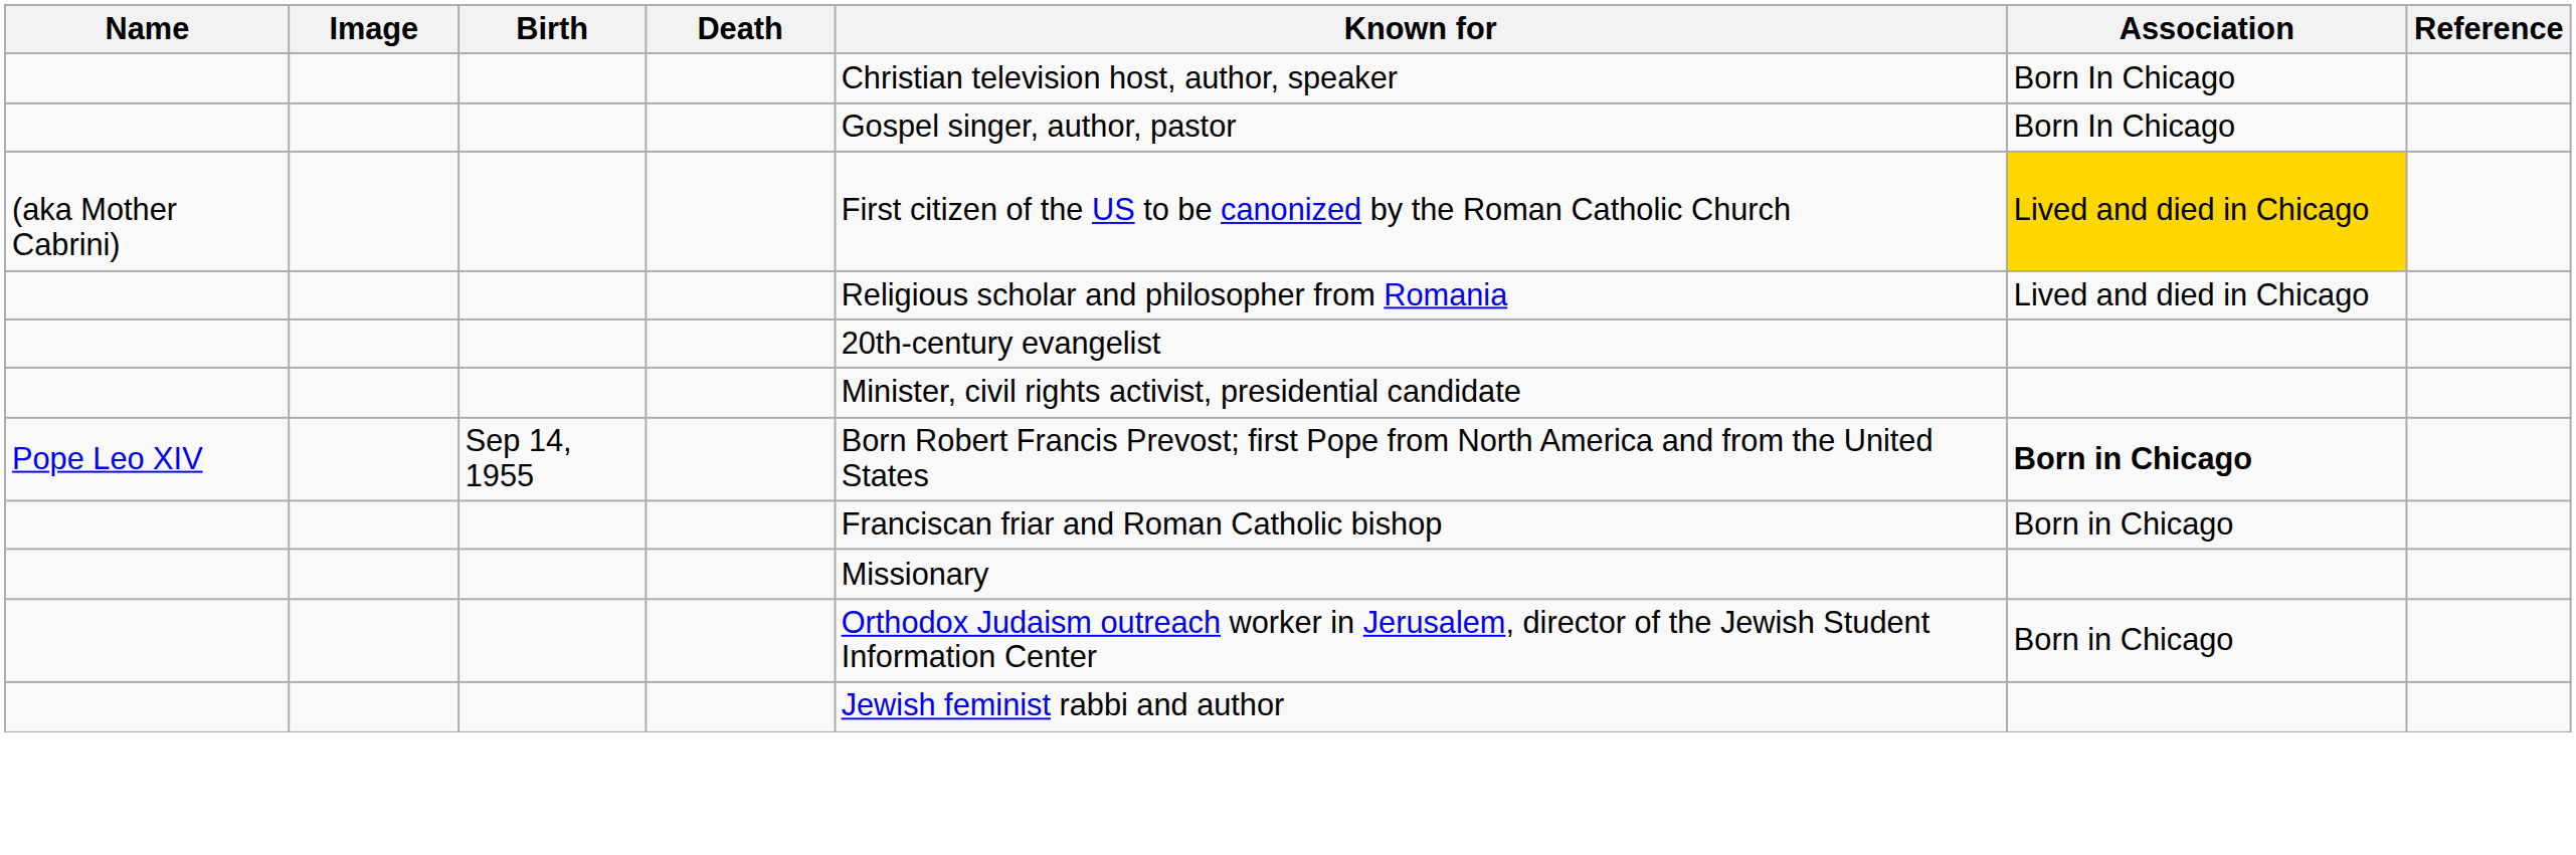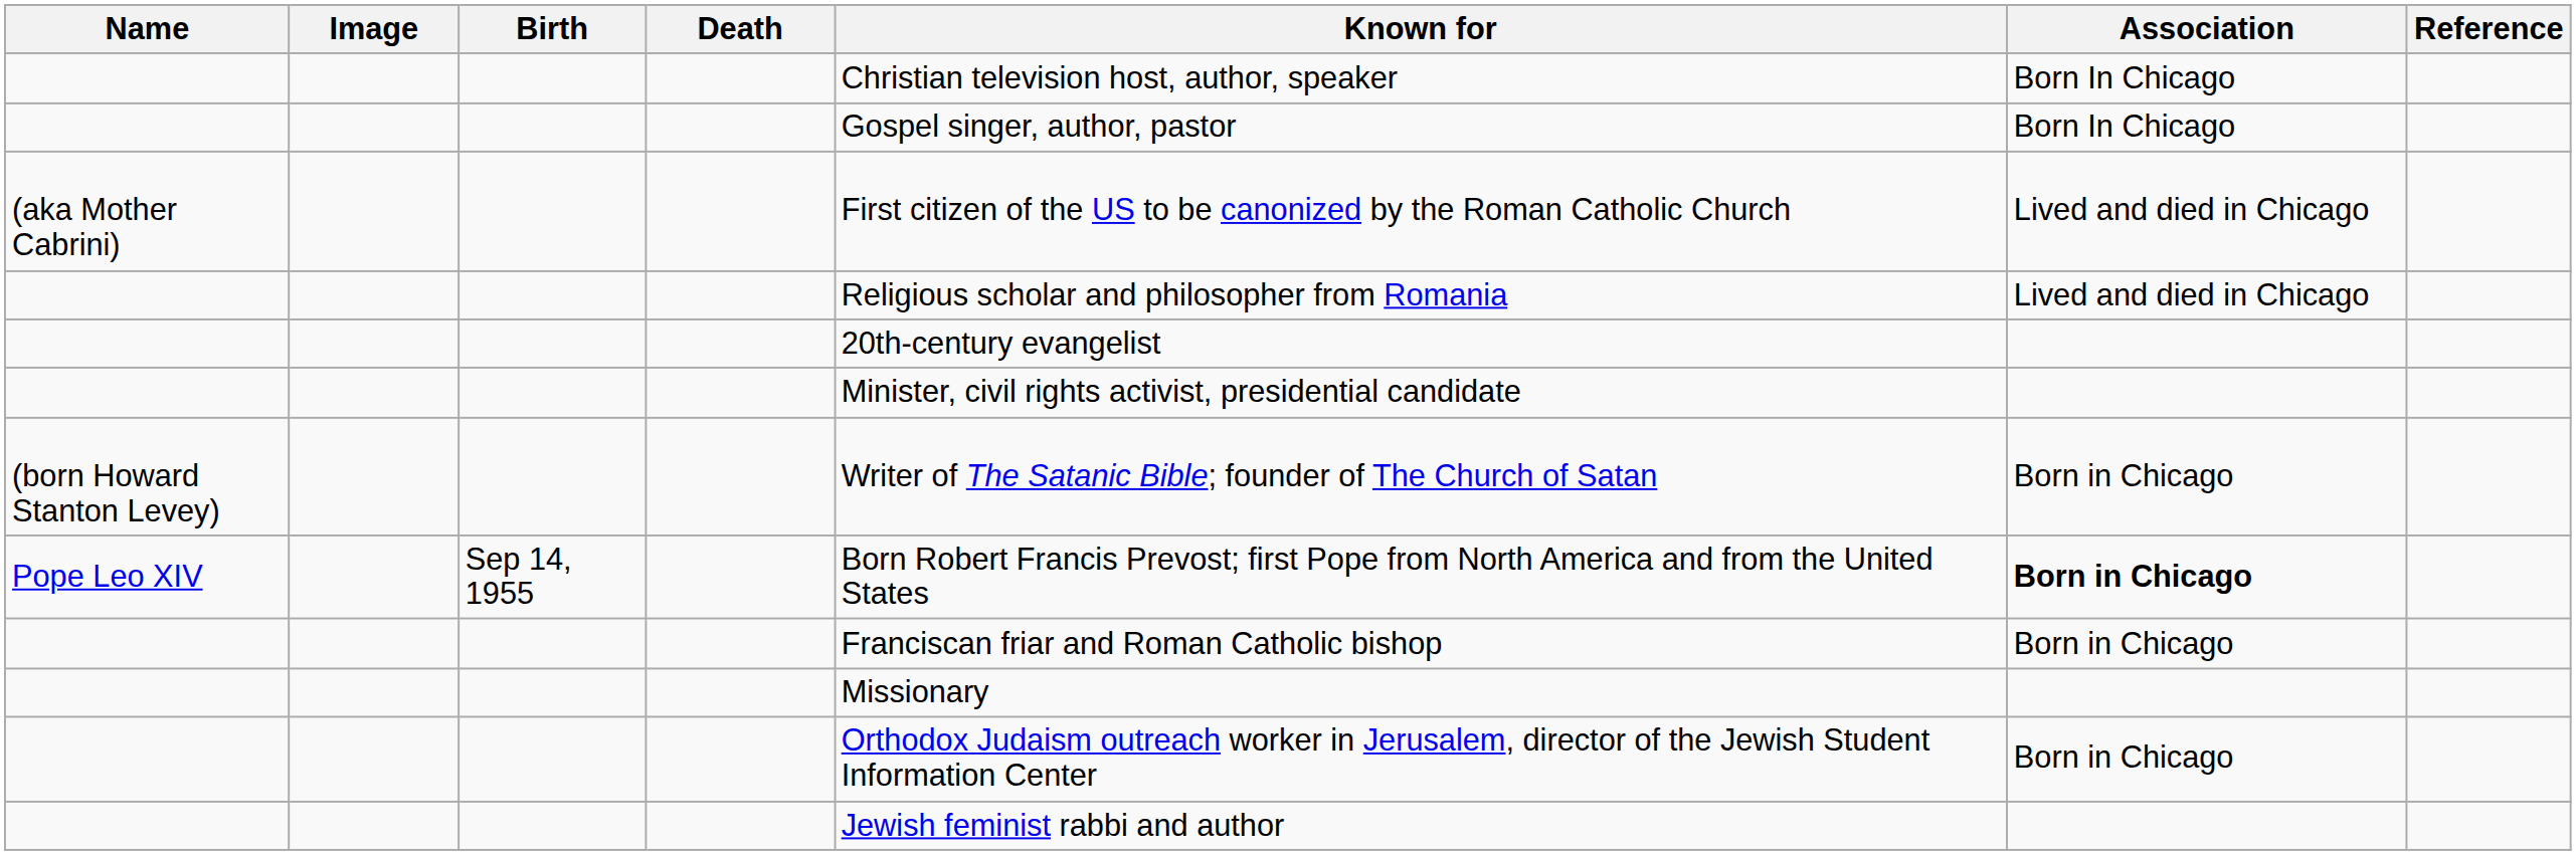(aka Mother Cabrini) | Association: gold background -> no background
+ row: (born Howard Stanton Levey) | Writer of The Satanic Bible; founder of The Church of Satan | Born in Chicago
